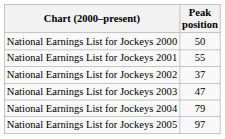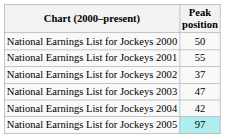National Earnings List for Jockeys 2004 | Peak position: 79 -> 42
National Earnings List for Jockeys 2005 | Peak position: no background -> paleturquoise background
